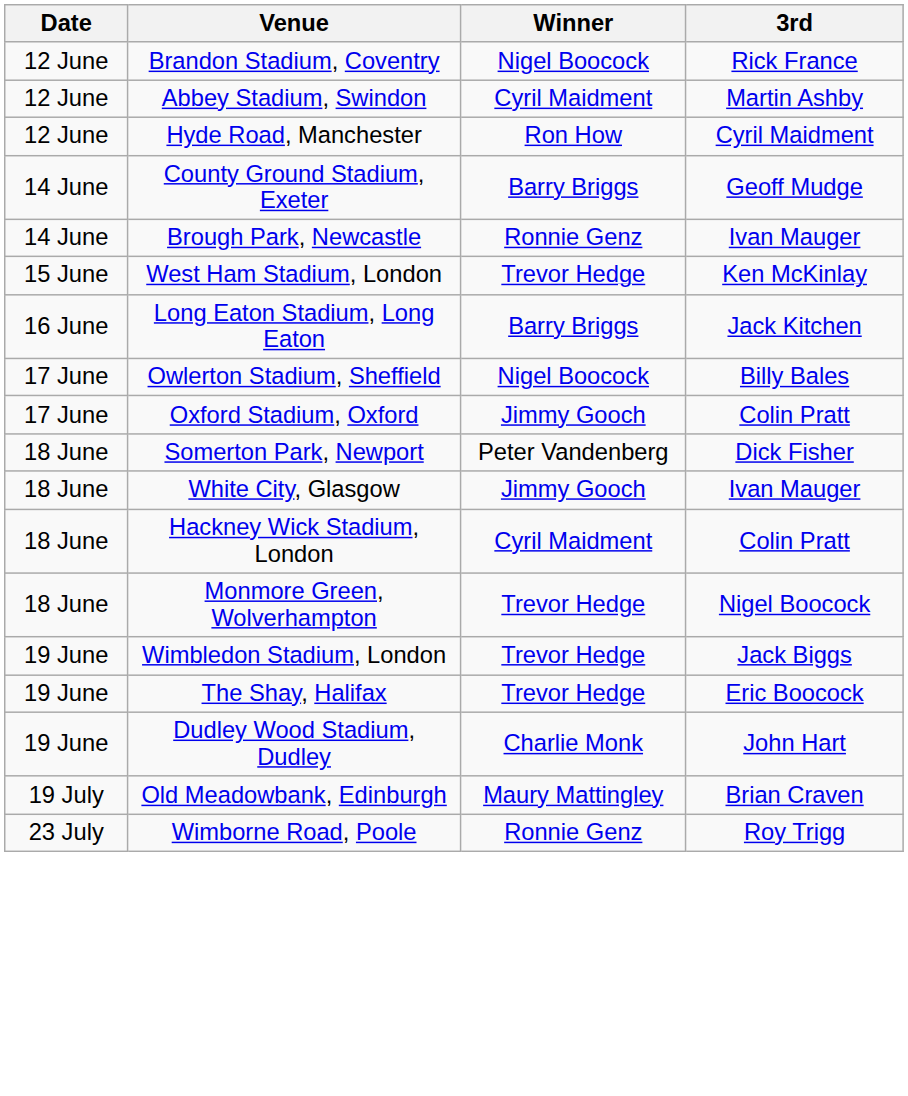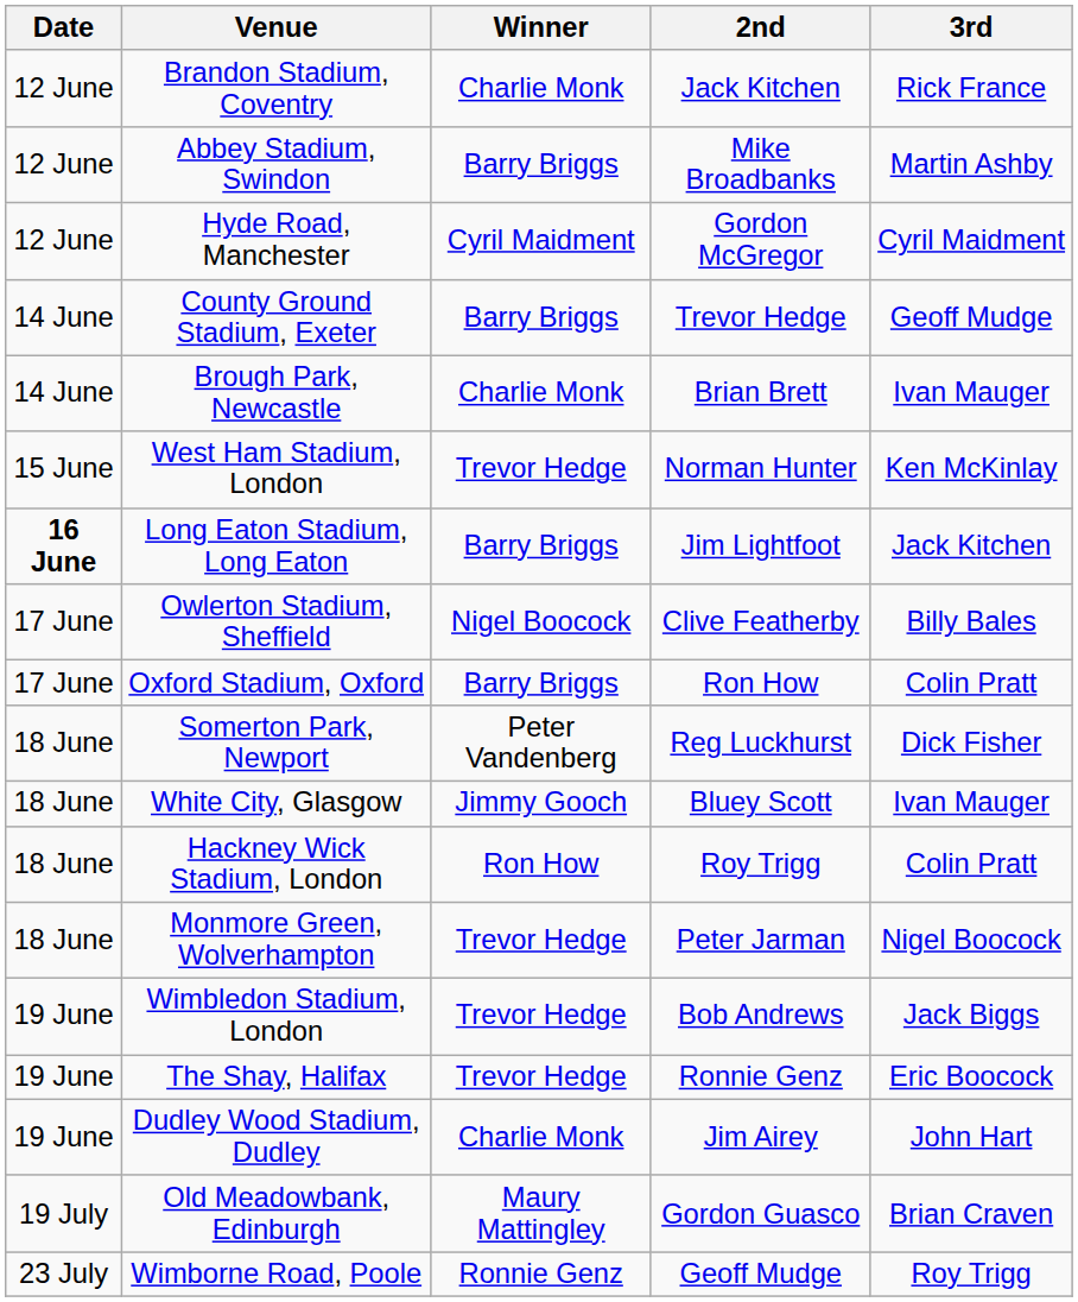+ column: 2nd | Jack Kitchen | Mike Broadbanks | Gordon McGregor | Trevor Hedge | Brian Brett | Norman Hunter | Jim Lightfoot | Clive Featherby | Ron How | Reg Luckhurst | Bluey Scott | Roy Trigg | Peter Jarman | Bob Andrews | Ronnie Genz | Jim Airey | Gordon Guasco | Geoff Mudge
Brandon Stadium, Coventry | Winner: Nigel Boocock -> Charlie Monk
Abbey Stadium, Swindon | Winner: Cyril Maidment -> Barry Briggs
Hyde Road, Manchester | Winner: Ron How -> Cyril Maidment
Brough Park, Newcastle | Winner: Ronnie Genz -> Charlie Monk
Long Eaton Stadium, Long Eaton | Date: normal -> bold
Oxford Stadium, Oxford | Winner: Jimmy Gooch -> Barry Briggs
Hackney Wick Stadium, London | Winner: Cyril Maidment -> Ron How
